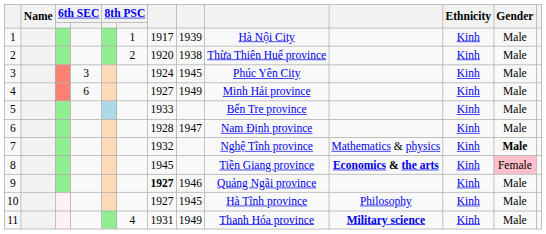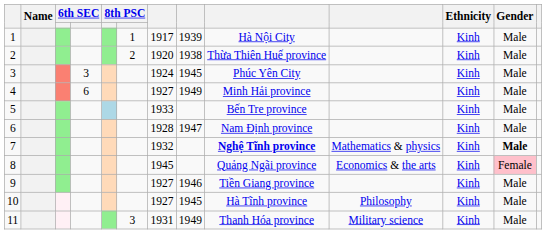7 | column 9: normal -> bold
8 | column 9: Tiền Giang province -> Quảng Ngãi province
8 | column 10: bold -> normal
9 | column 7: bold -> normal
9 | column 9: Quảng Ngãi province -> Tiền Giang province
11 | column 6: 4 -> 3
11 | column 10: bold -> normal
